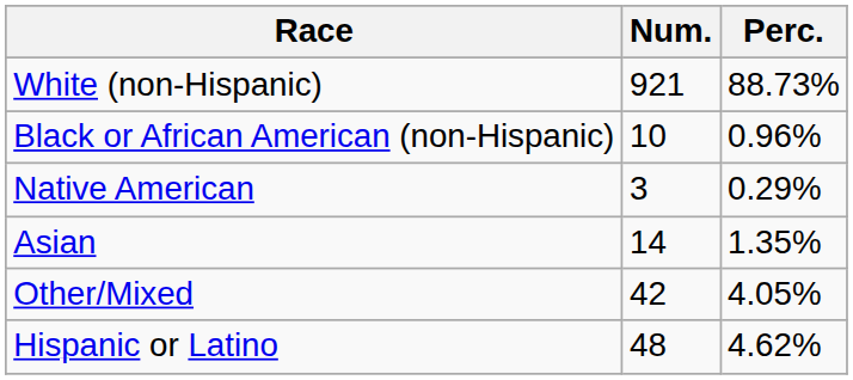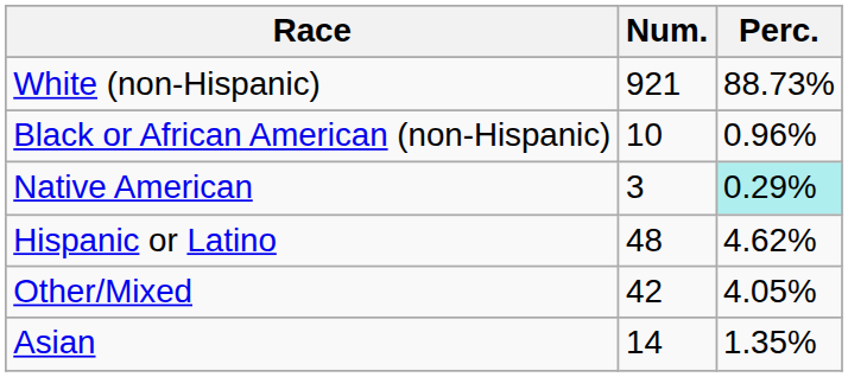Native American | Perc.: no background -> paleturquoise background
rows swapped: Asian <-> Hispanic or Latino
